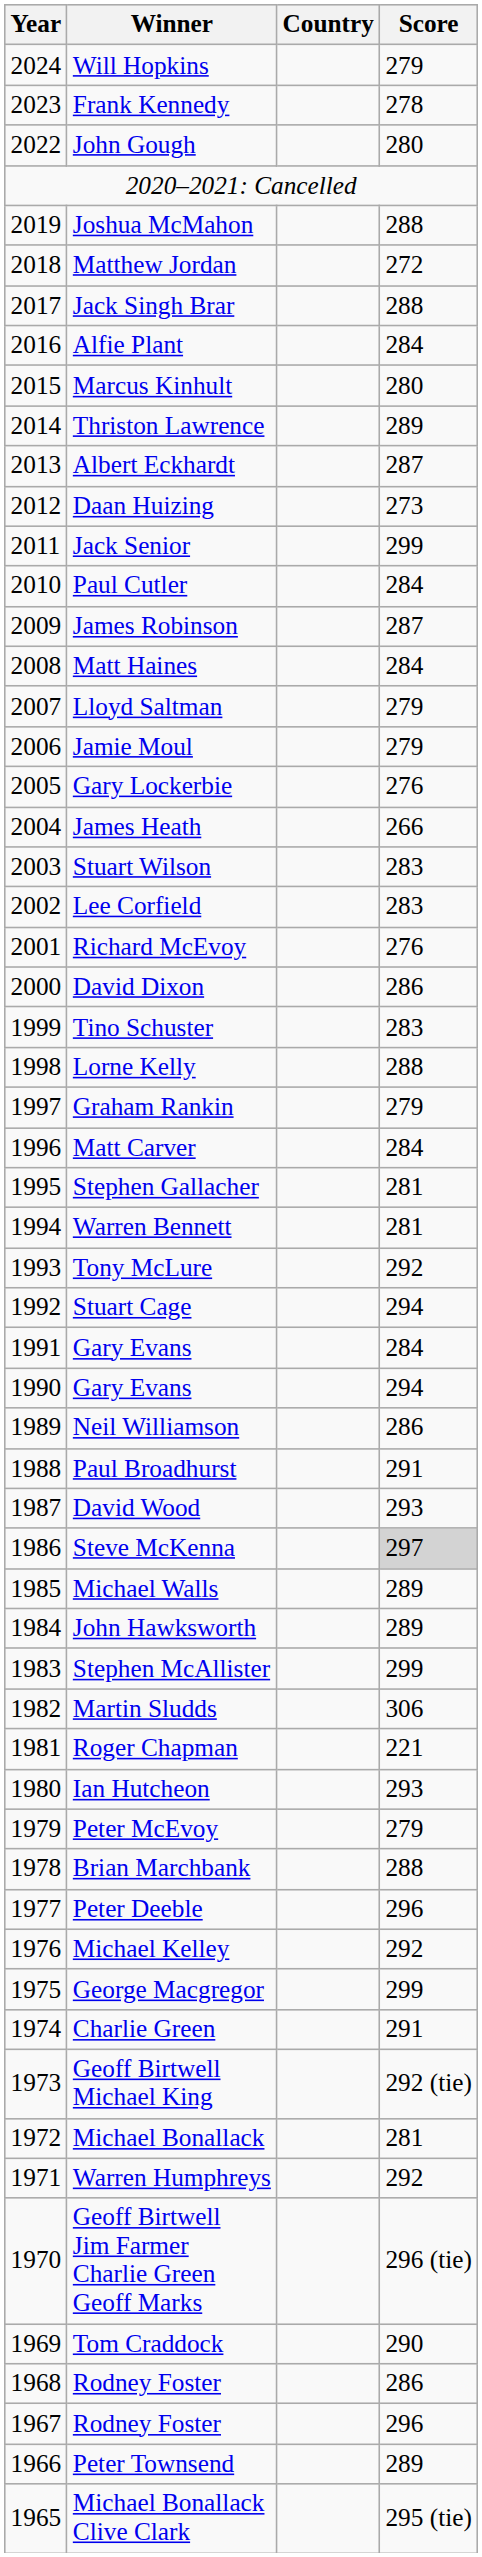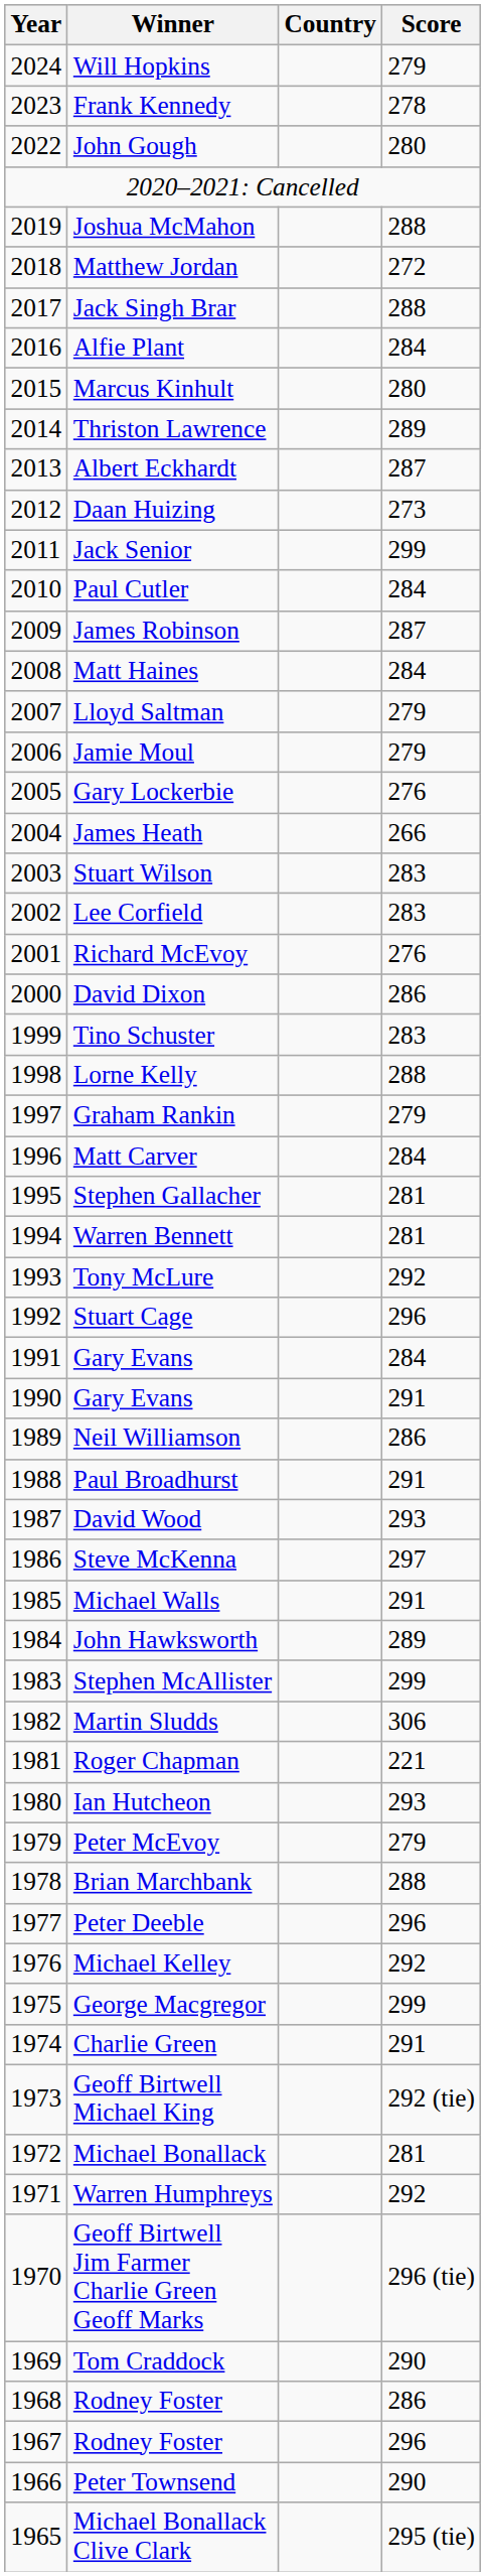Stuart Cage | Score: 294 -> 296
1990 / Gary Evans | Score: 294 -> 291
Steve McKenna | Score: lightgrey background -> no background
Michael Walls | Score: 289 -> 291
Peter Townsend | Score: 289 -> 290
